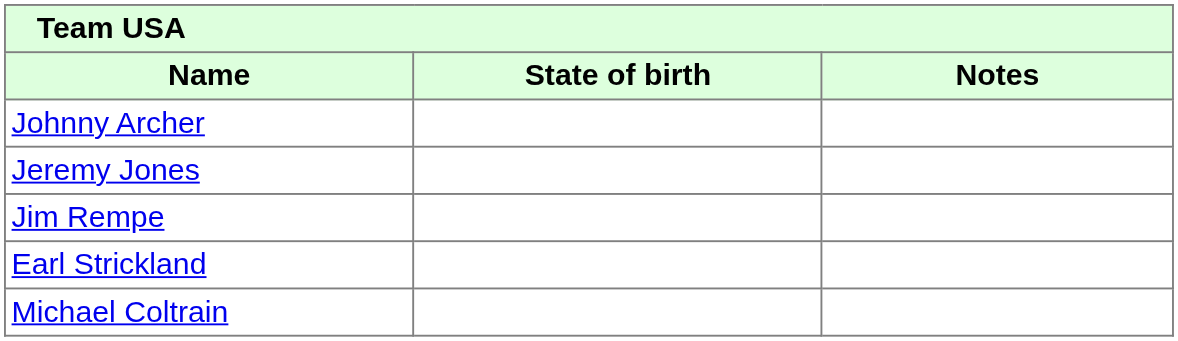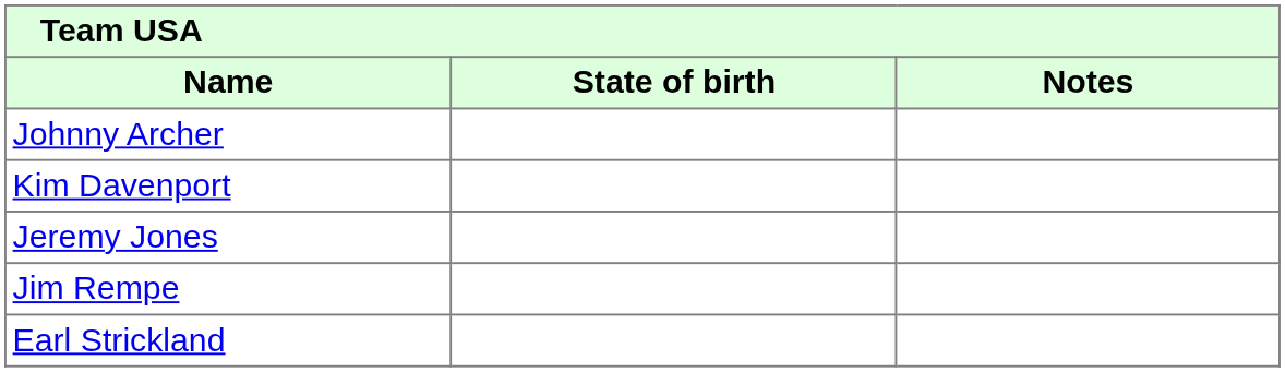+ row: Kim Davenport
- row: Michael Coltrain
